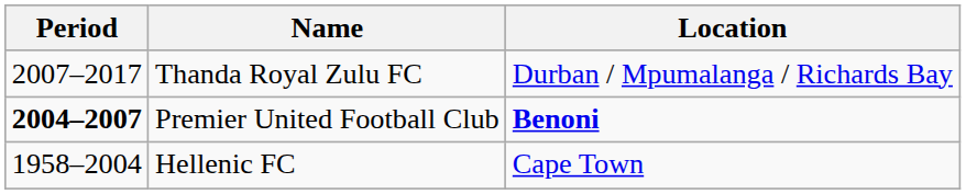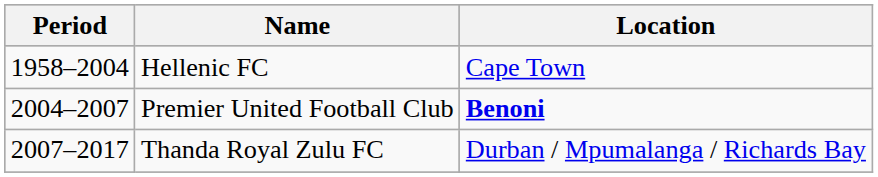rows swapped: Hellenic FC <-> Thanda Royal Zulu FC
Premier United Football Club | Period: bold -> normal
